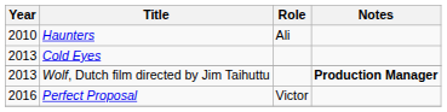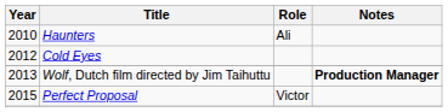Cold Eyes | Year: 2013 -> 2012
Perfect Proposal | Year: 2016 -> 2015
